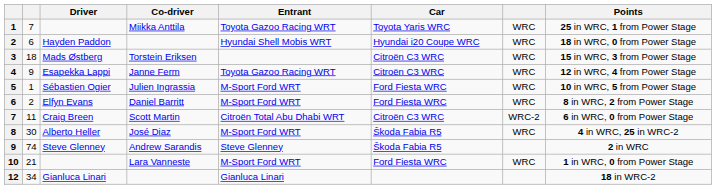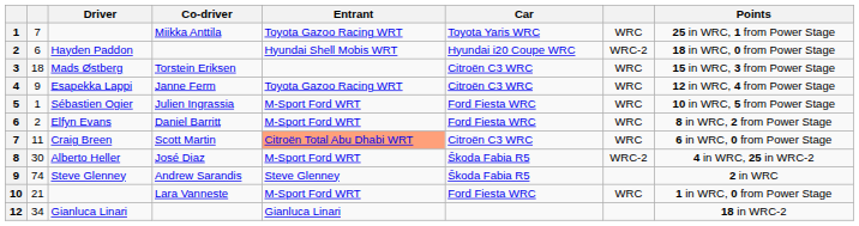Hayden Paddon | column 7: WRC -> WRC-2
Craig Breen | Entrant: no background -> lightsalmon background
Craig Breen | column 7: WRC-2 -> WRC
Alberto Heller | column 7: WRC -> WRC-2
